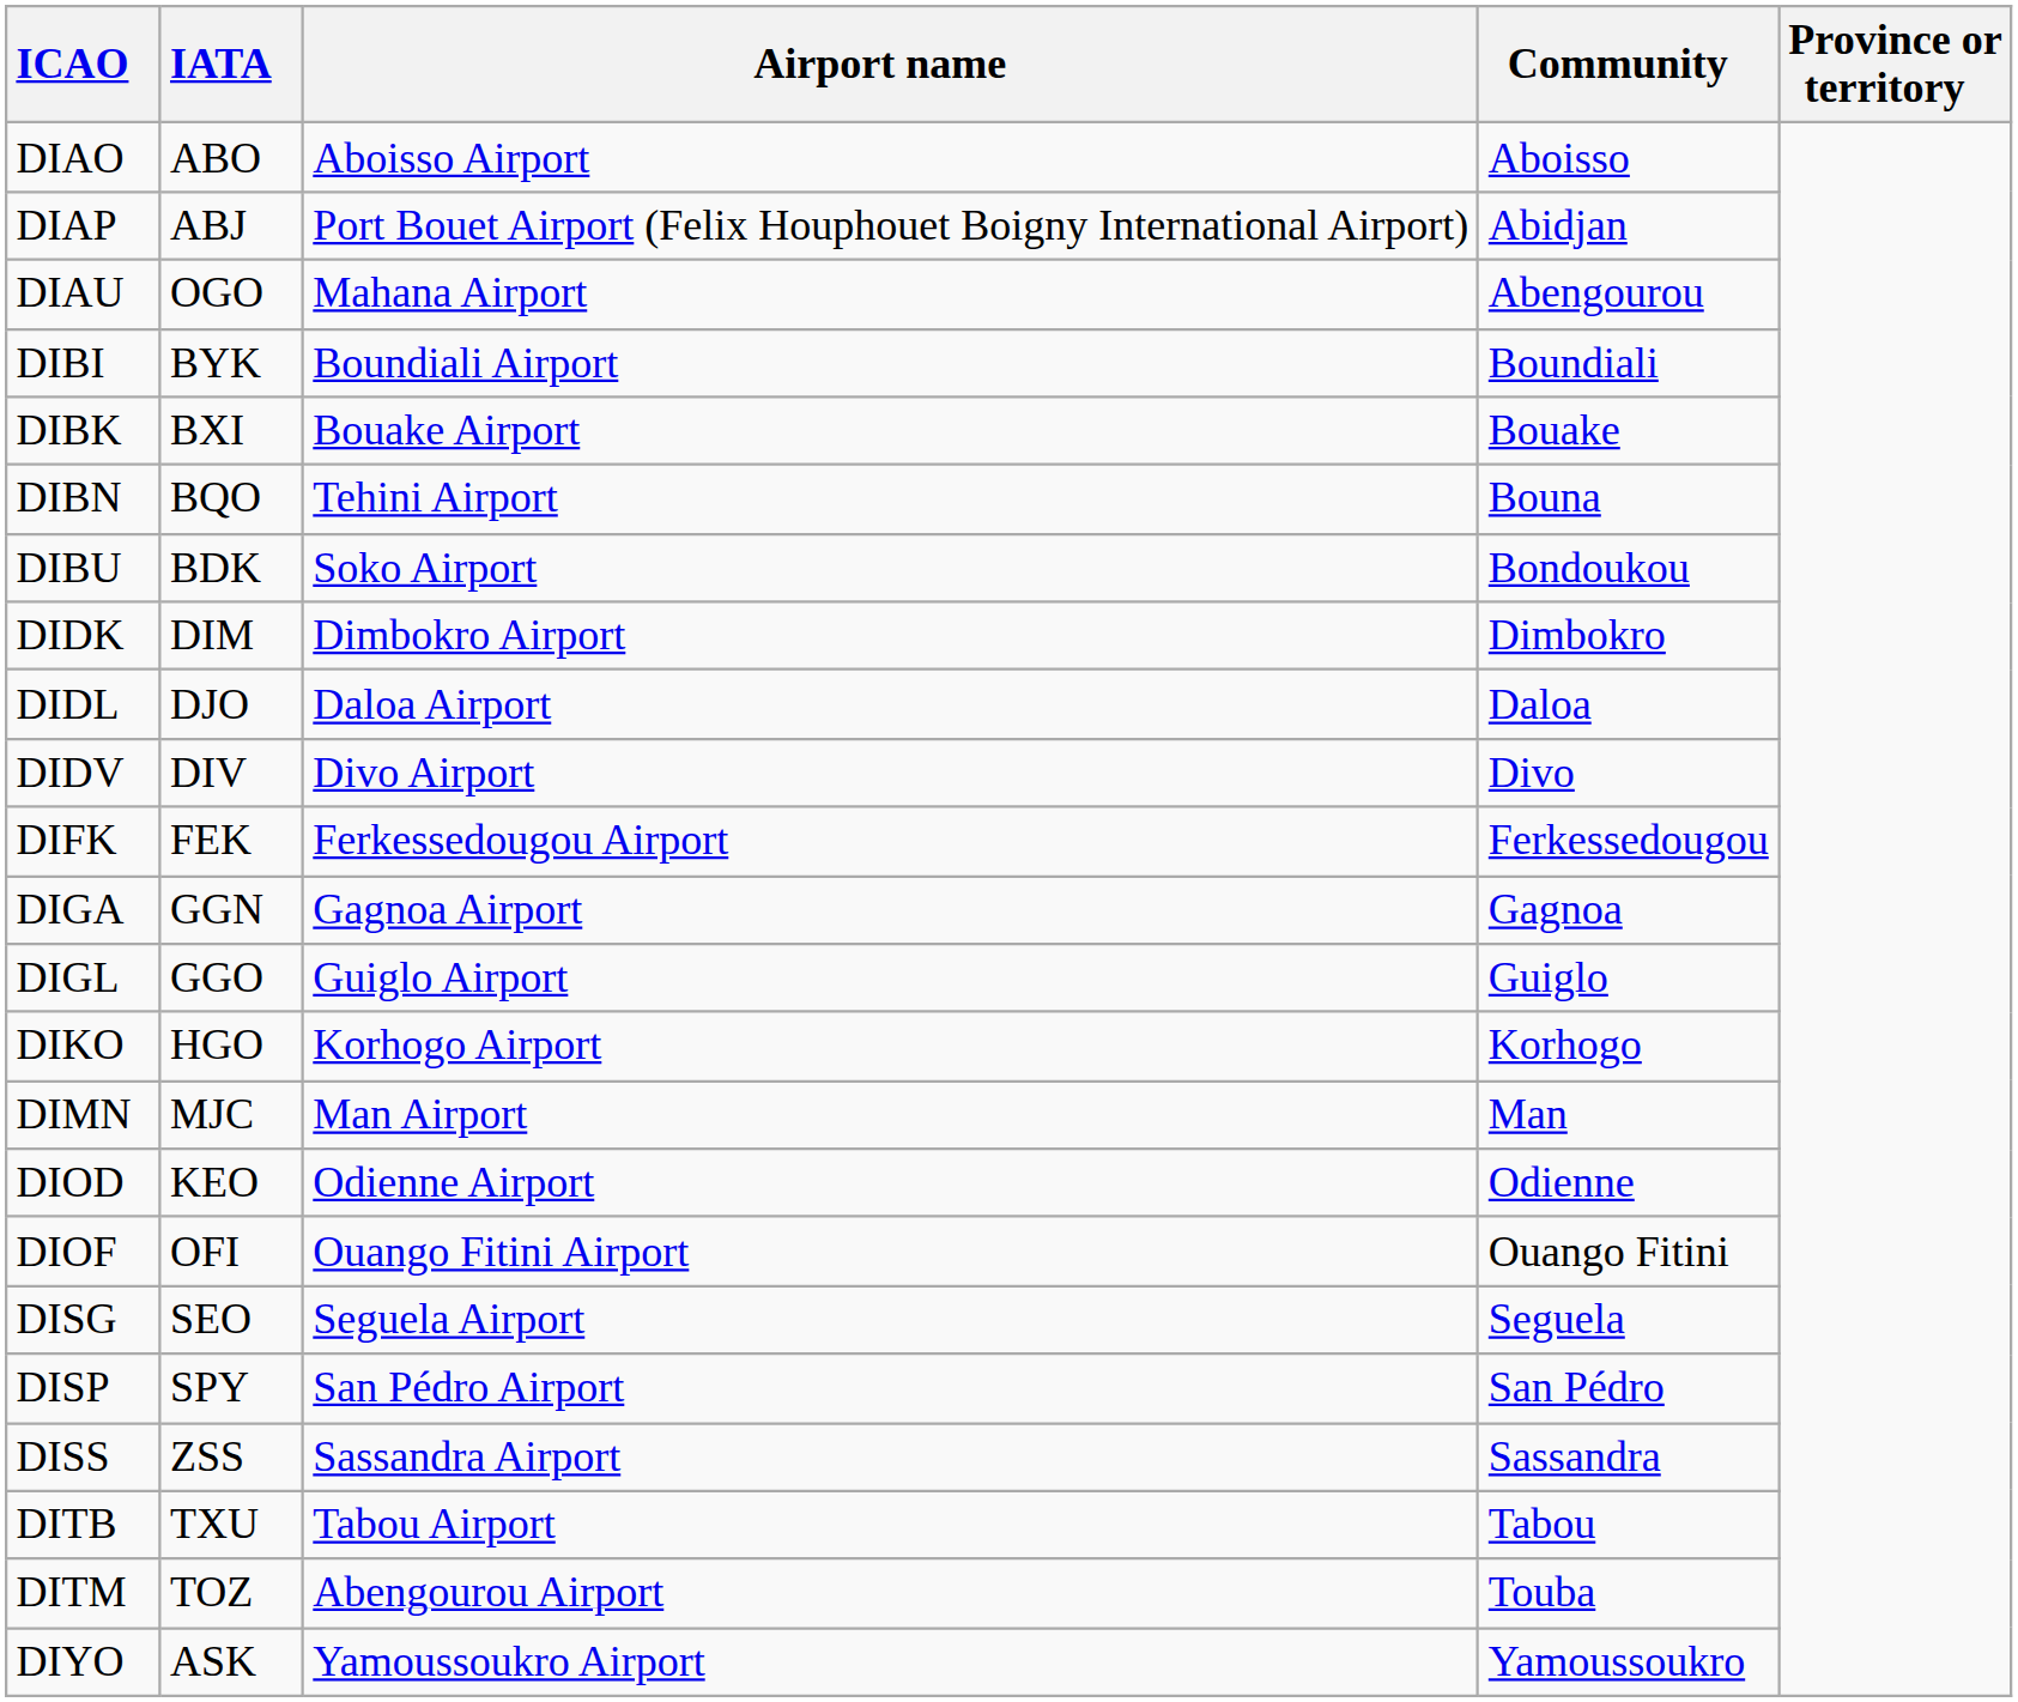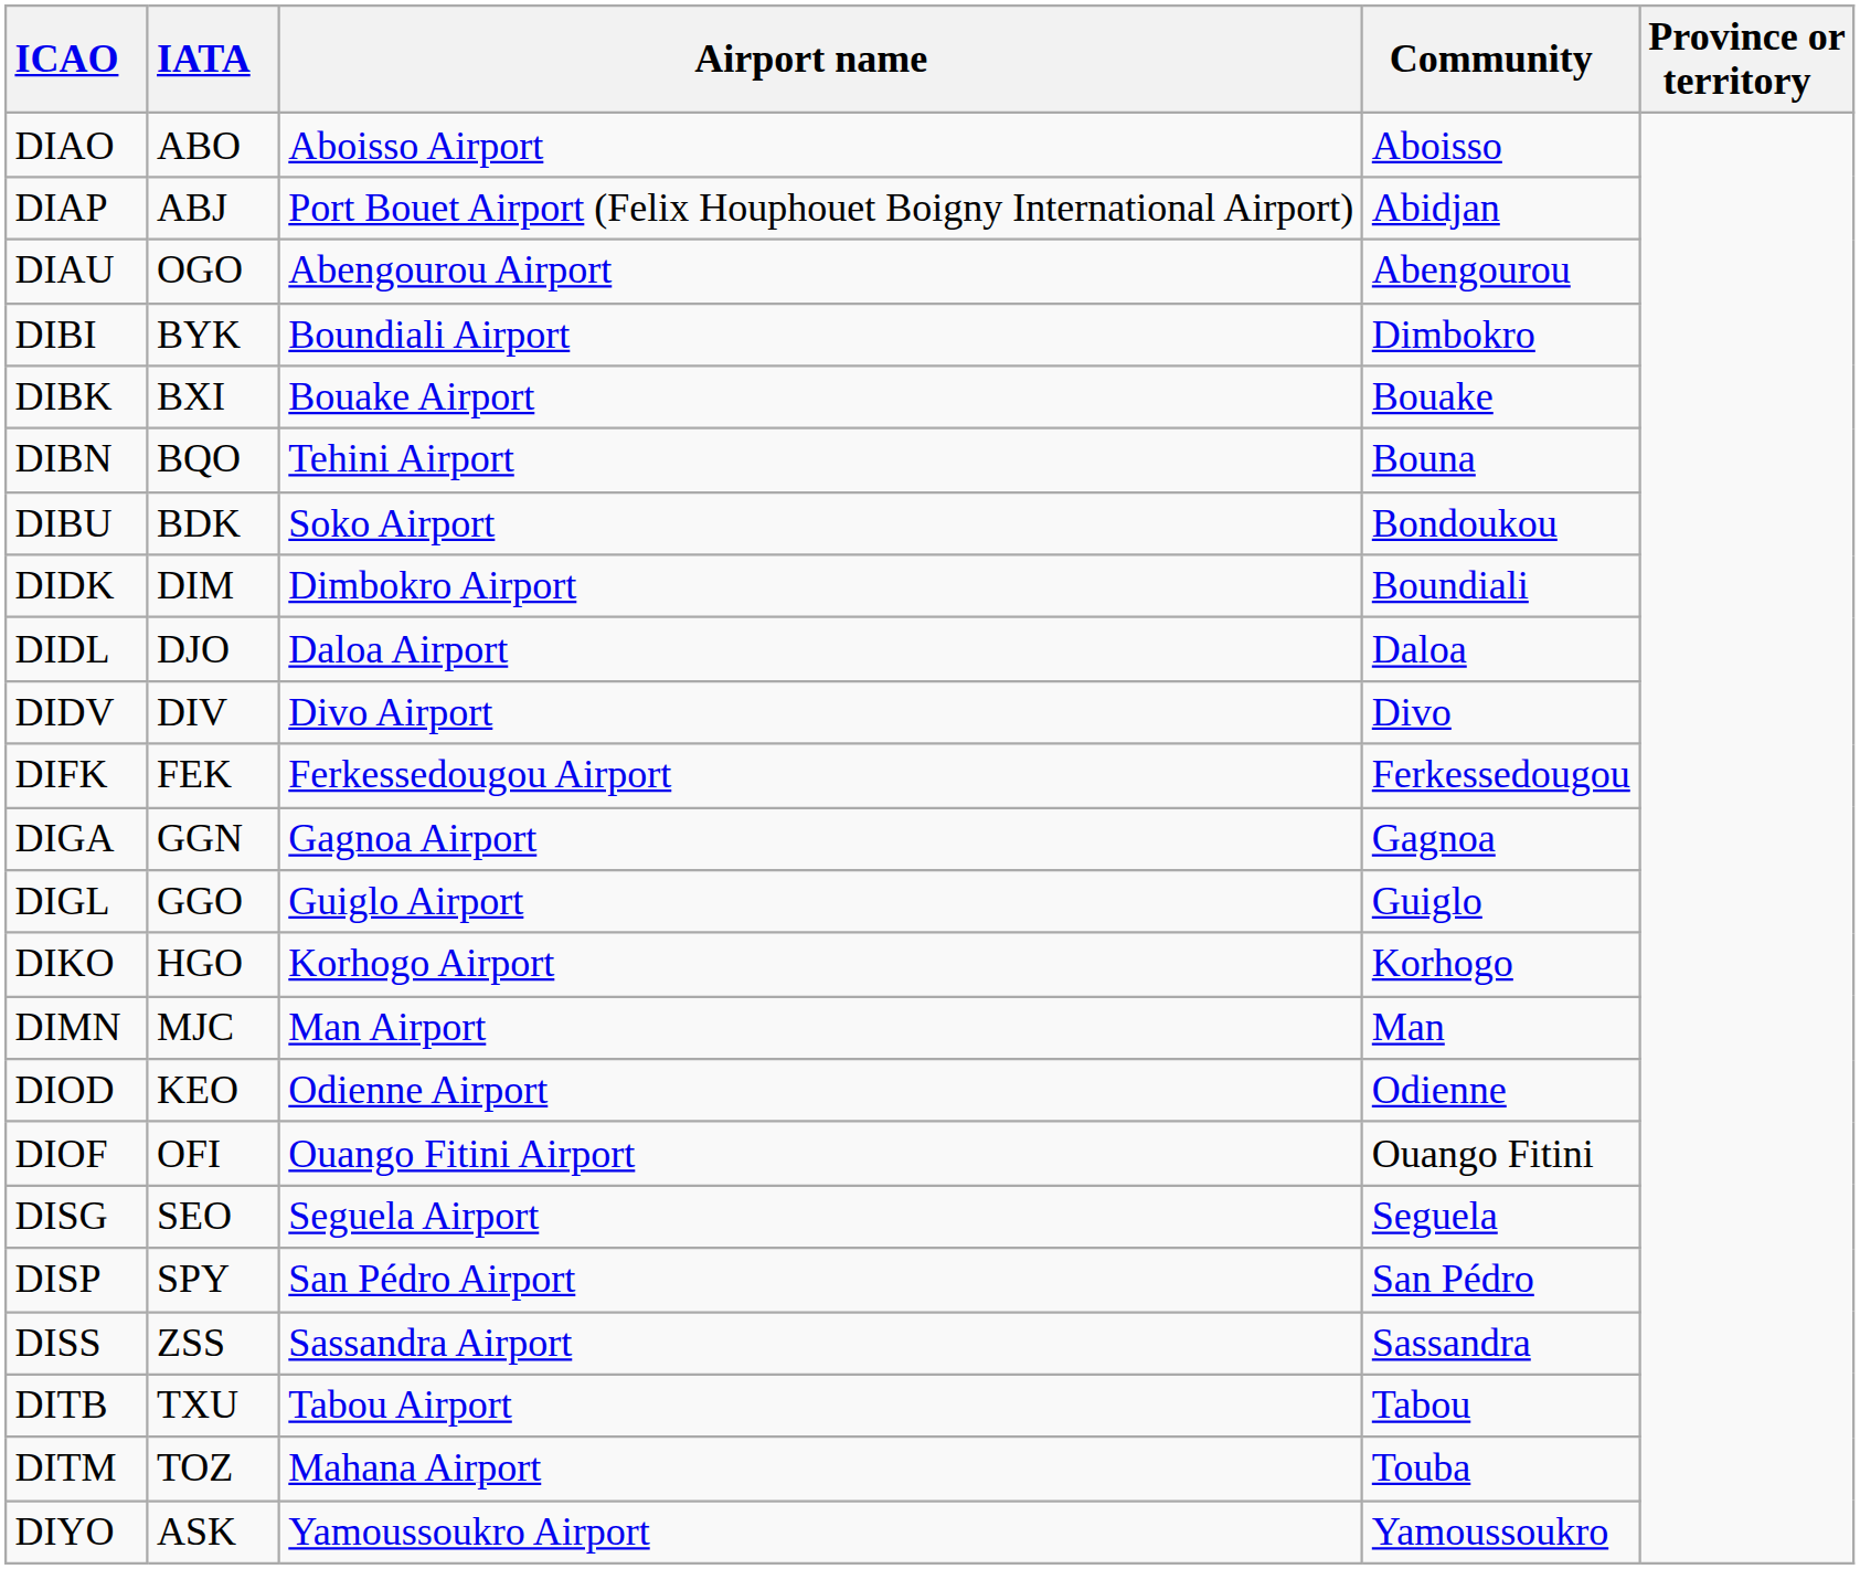DIAU | Airport name: Mahana Airport -> Abengourou Airport
DIBI | Community: Boundiali -> Dimbokro
DIDK | Community: Dimbokro -> Boundiali
DITM | Airport name: Abengourou Airport -> Mahana Airport
